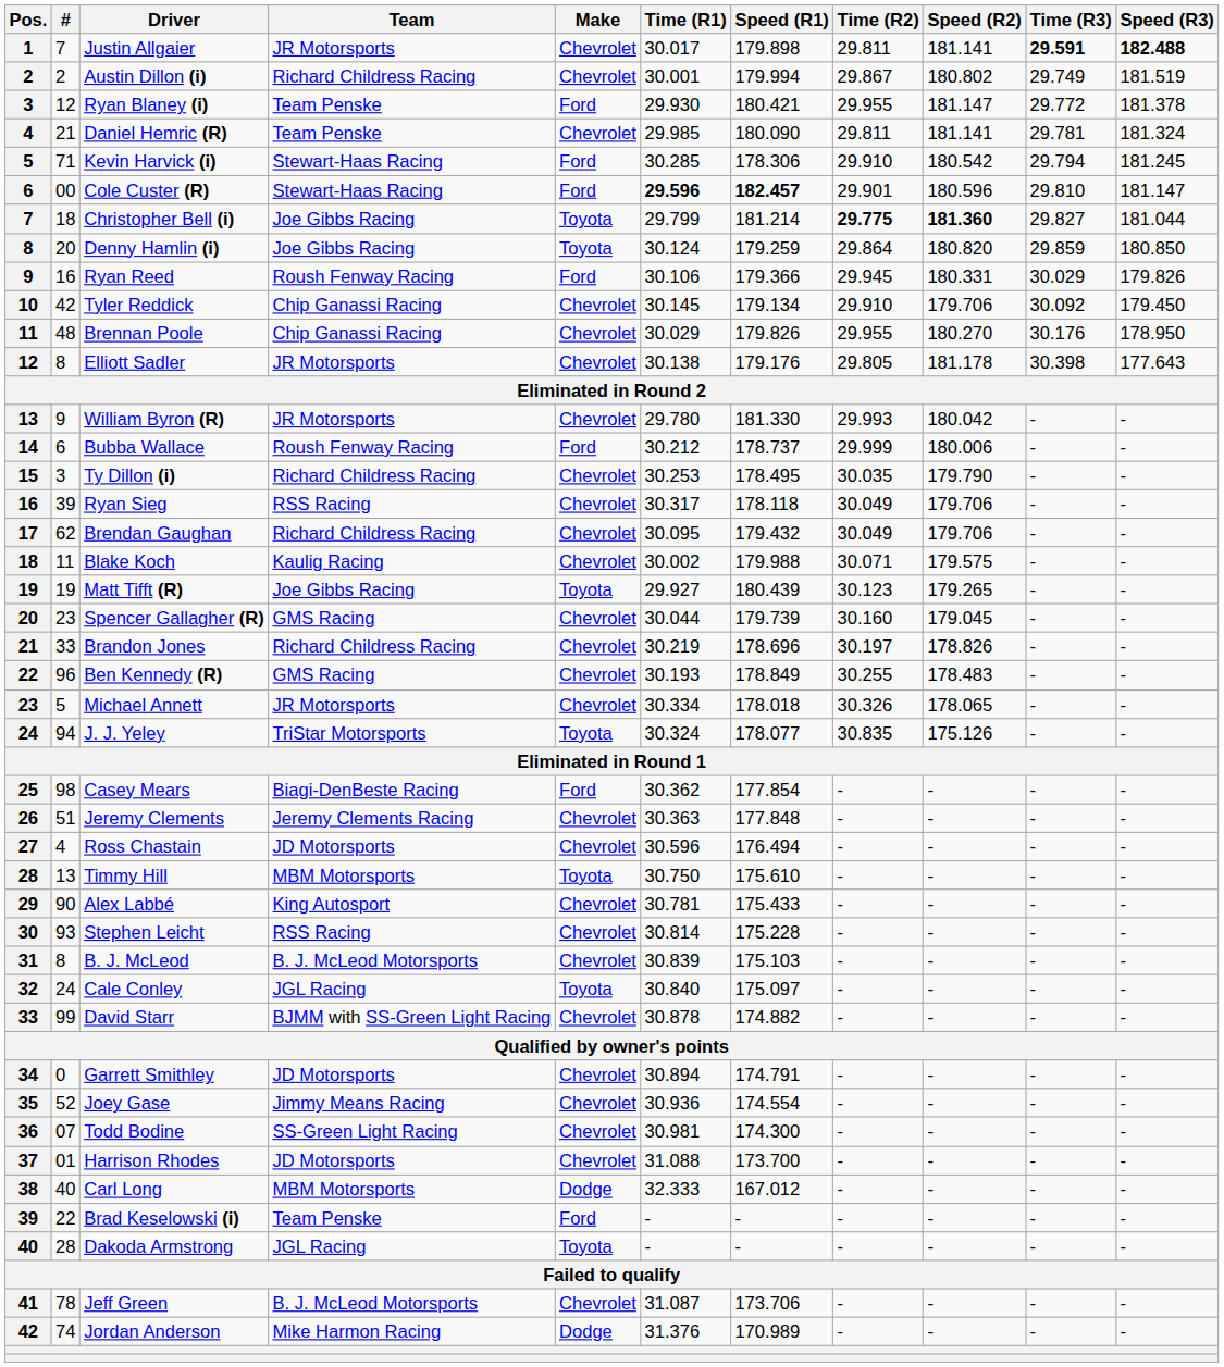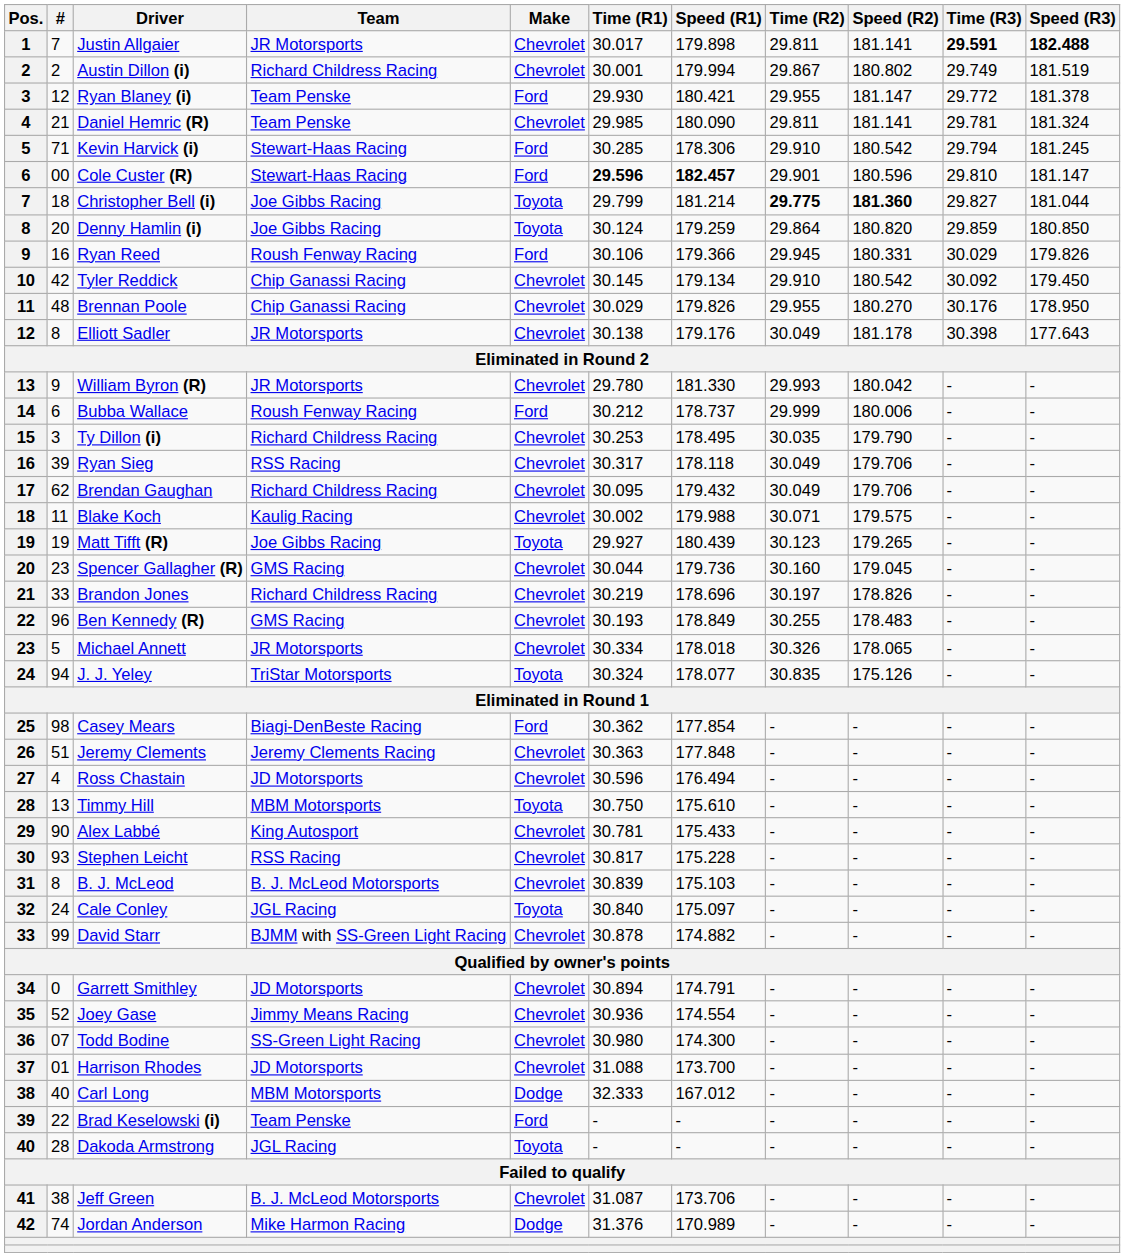Tyler Reddick | Speed (R2): 179.706 -> 180.542
Elliott Sadler | Time (R2): 29.805 -> 30.049
Spencer Gallagher (R) | Speed (R1): 179.739 -> 179.736
Stephen Leicht | Time (R1): 30.814 -> 30.817
Todd Bodine | Time (R1): 30.981 -> 30.980
Jeff Green | #: 78 -> 38
